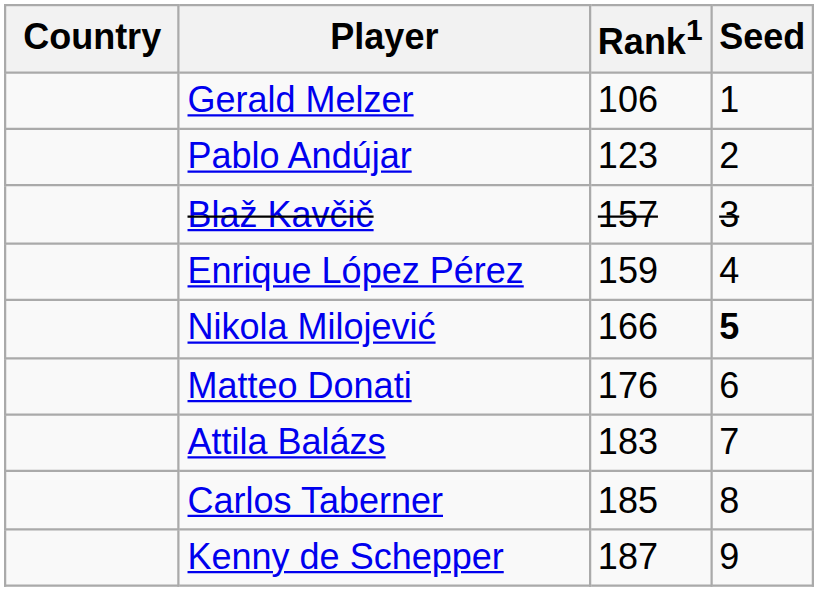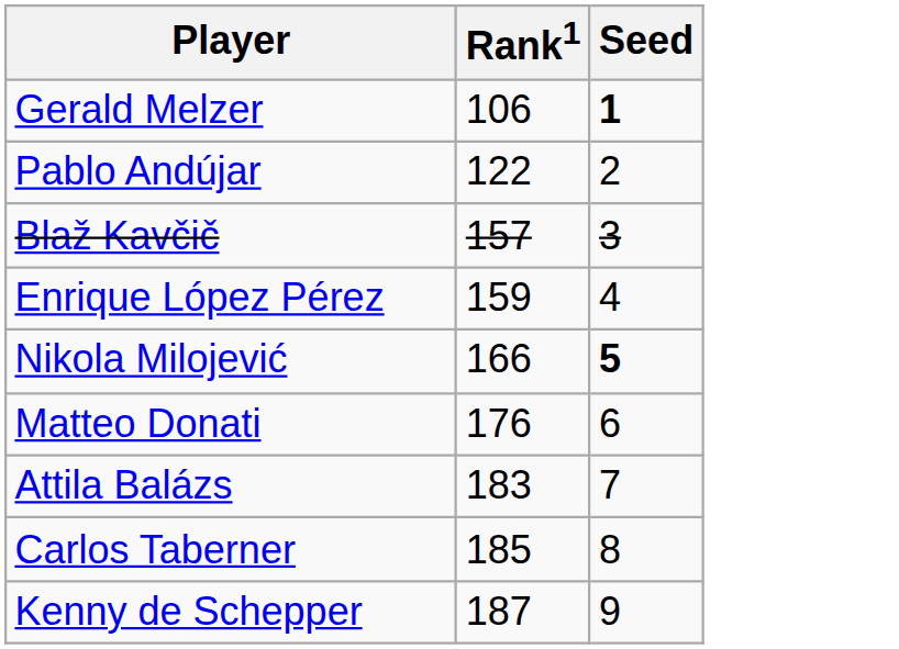- column: Country
Gerald Melzer | Seed: normal -> bold
Pablo Andújar | Rank1: 123 -> 122
